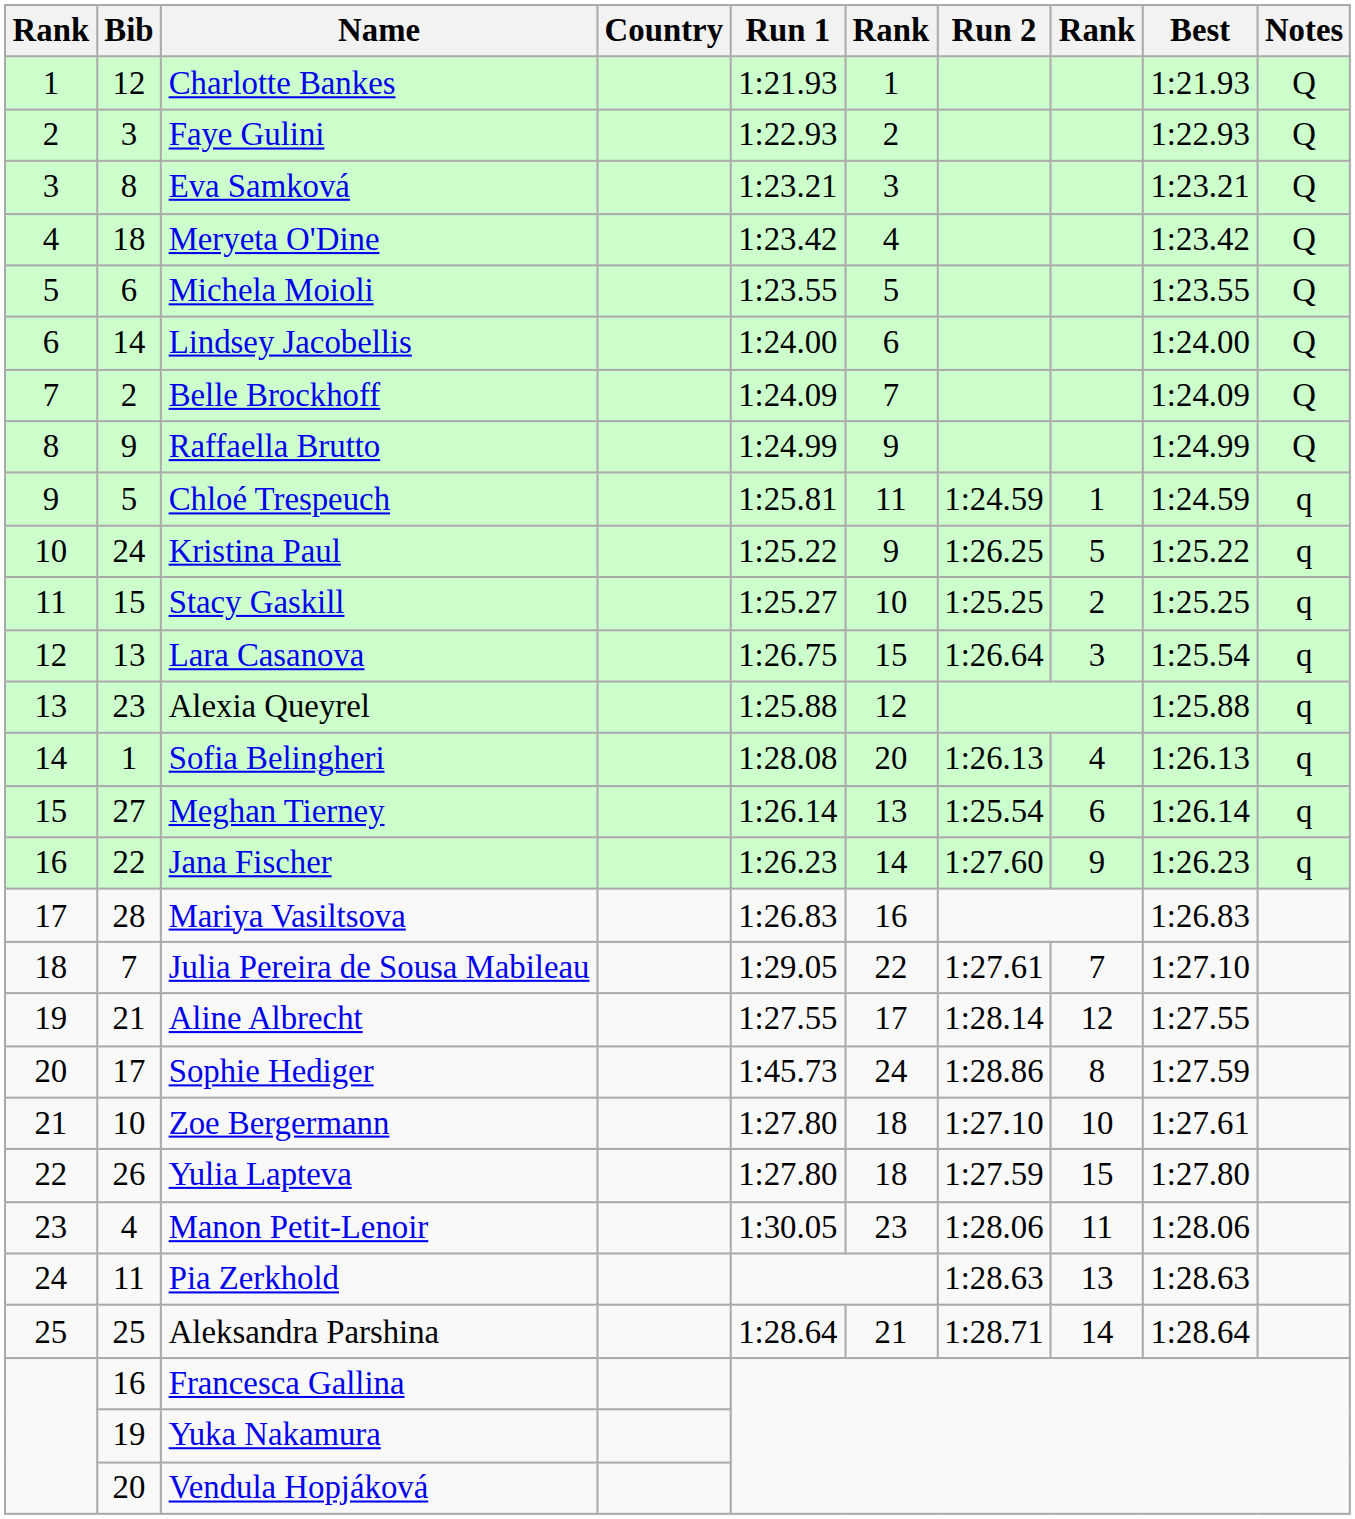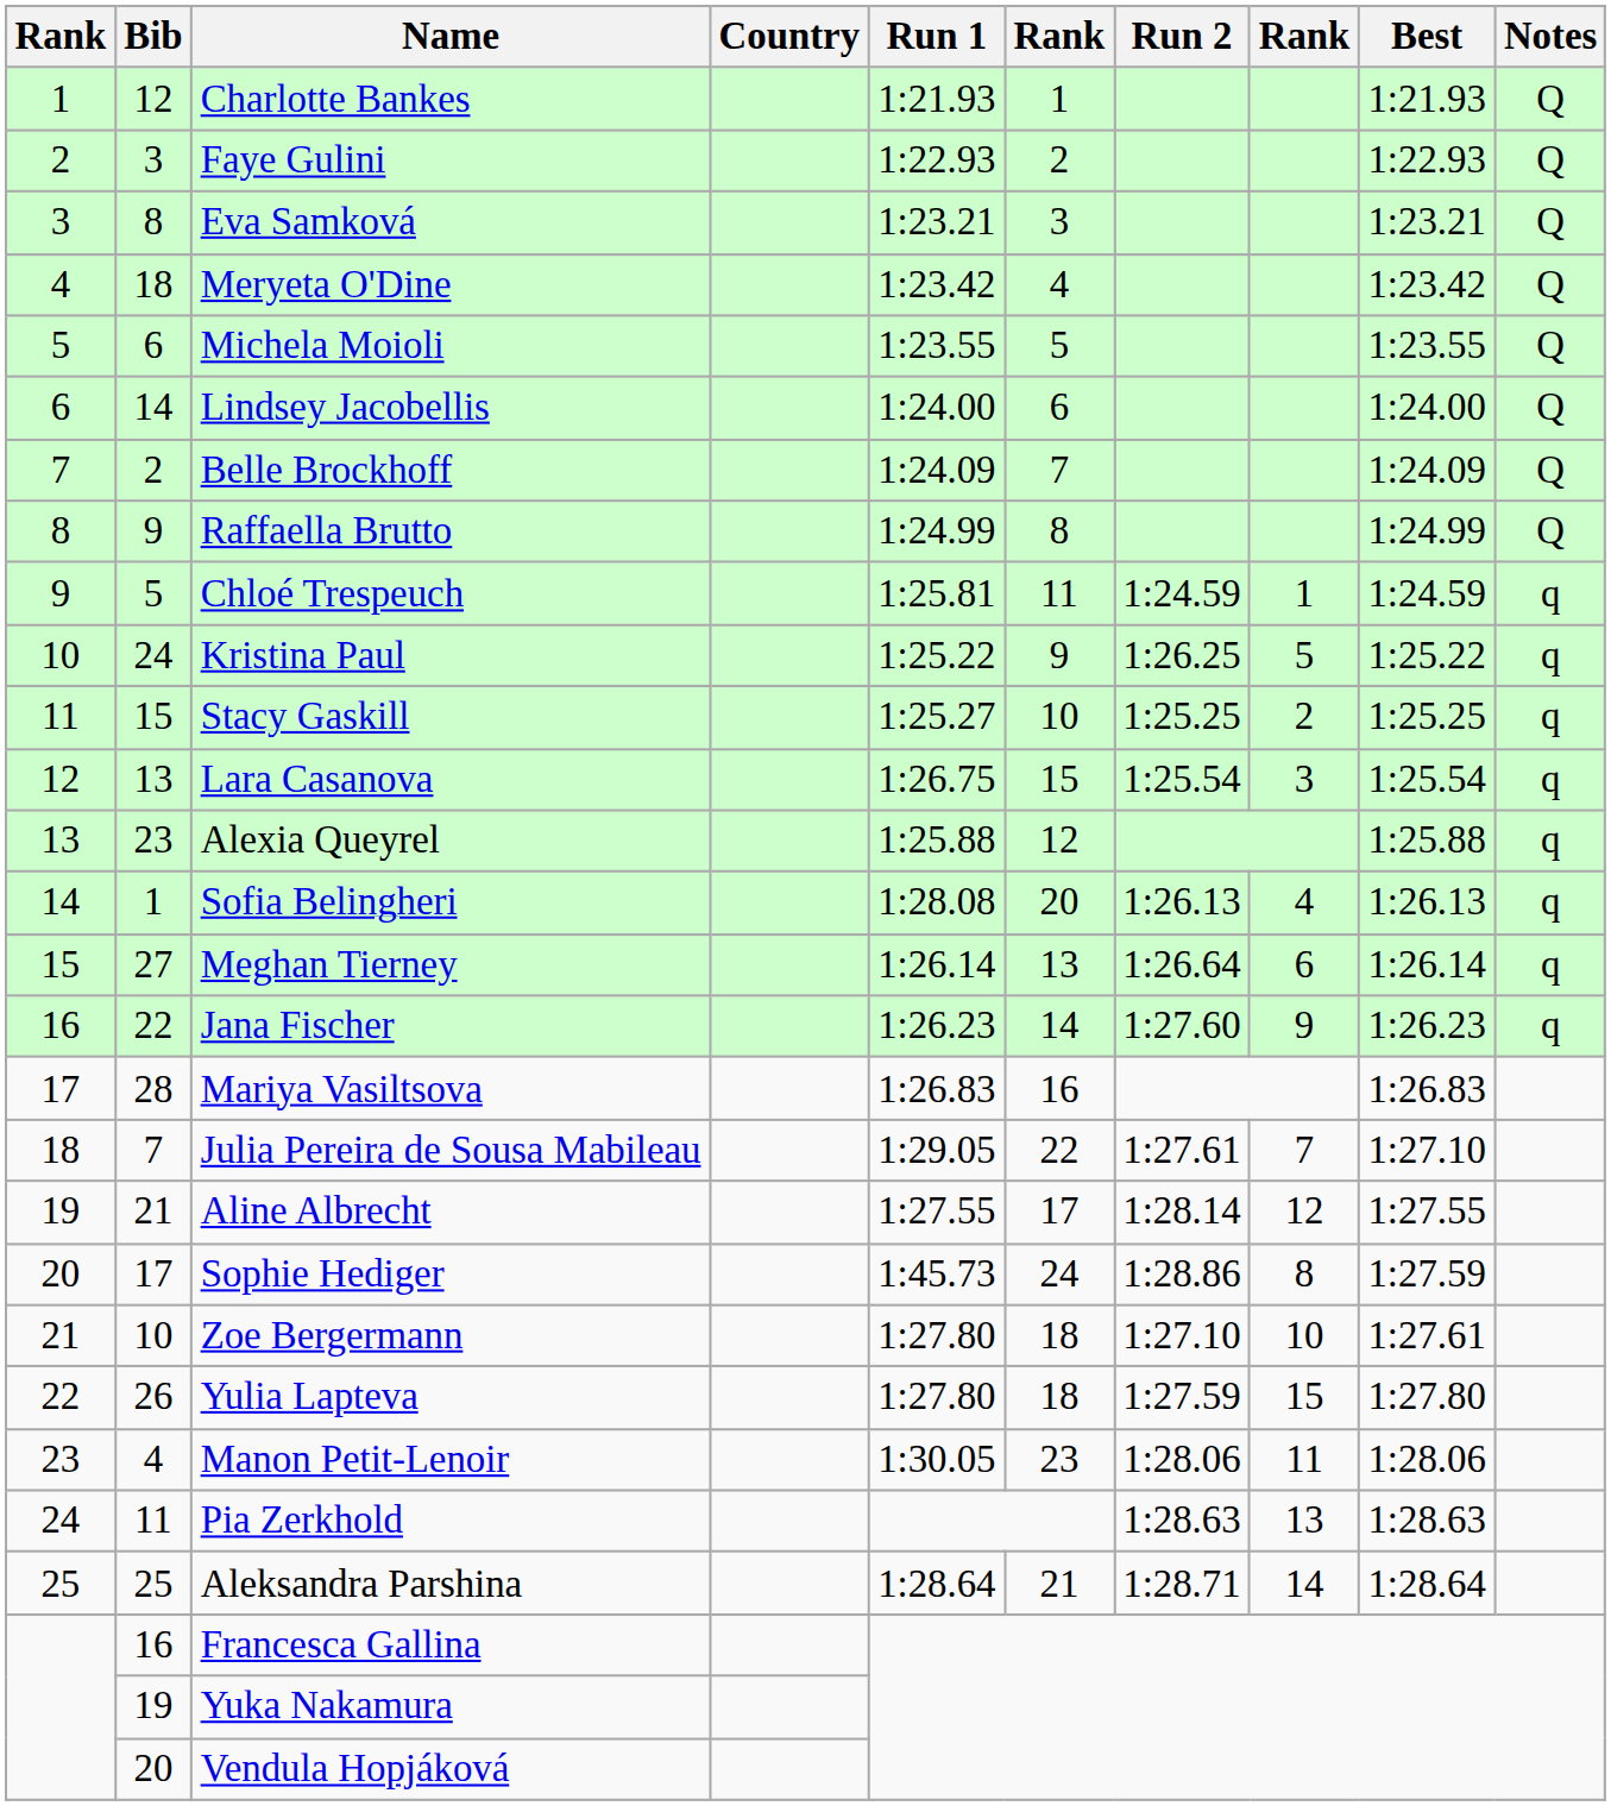Raffaella Brutto | column 6: 9 -> 8
Lara Casanova | Run 2: 1:26.64 -> 1:25.54
Meghan Tierney | Run 2: 1:25.54 -> 1:26.64
